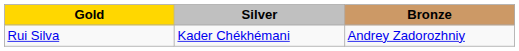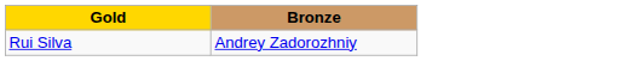- column: Silver | Kader Chékhémani
